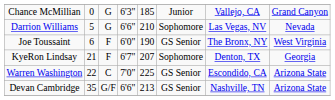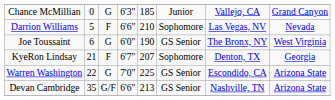Darrion Williams | column 3: G -> F
Joe Toussaint | column 3: F -> G
Warren Washington | column 3: C -> G
